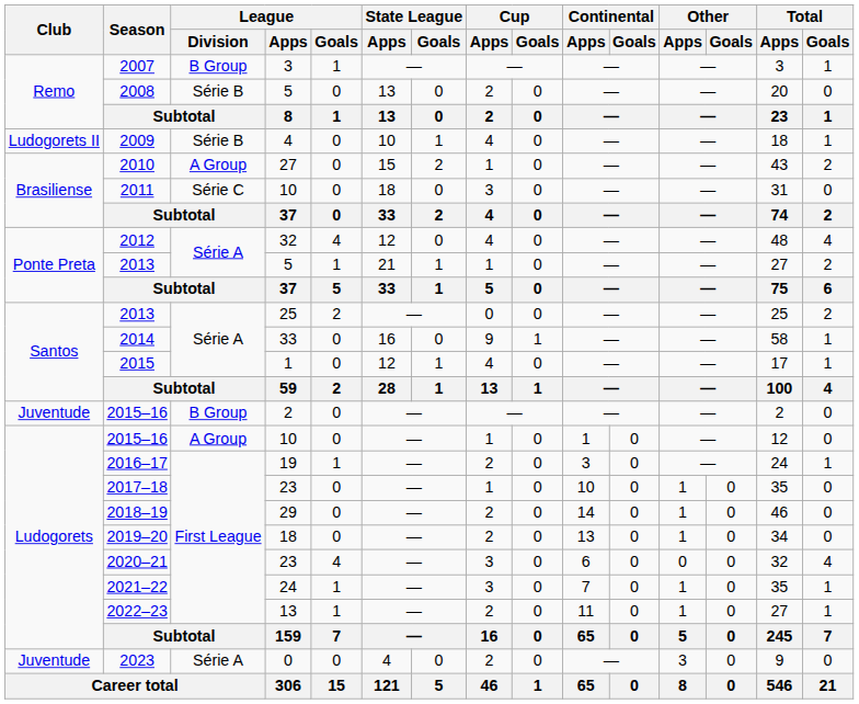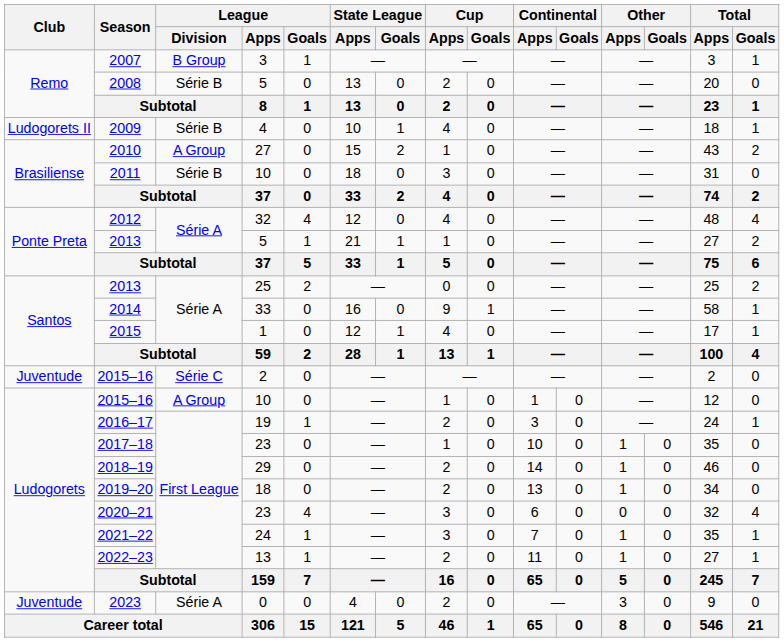2011 | League / Division: Série C -> Série B
2015–16 / 2 | League / Division: B Group -> Série C
